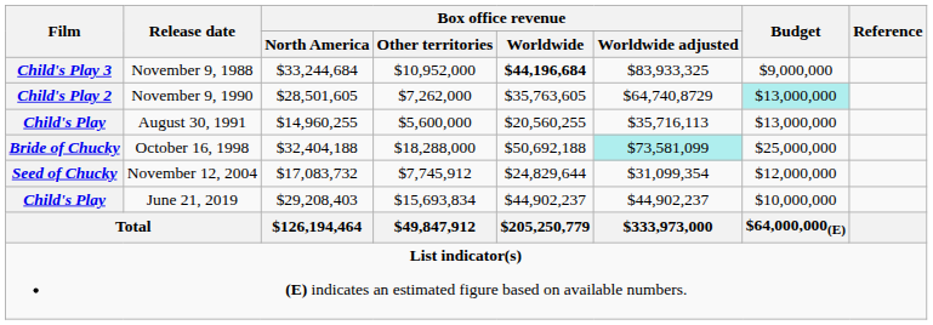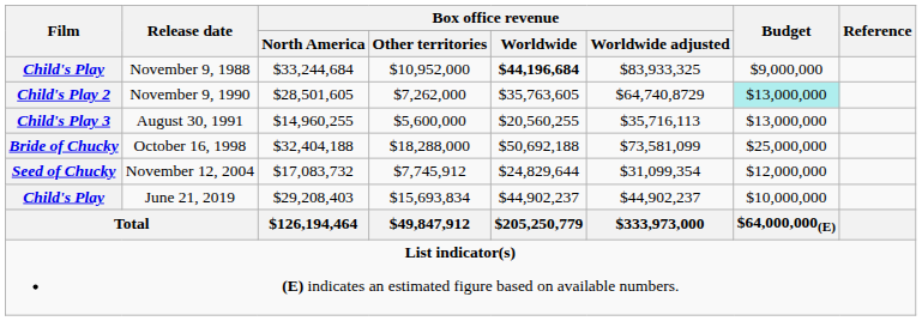November 9, 1988 | Film: Child's Play 3 -> Child's Play
August 30, 1991 | Film: Child's Play -> Child's Play 3
October 16, 1998 | Box office revenue / Worldwide adjusted: paleturquoise background -> no background
